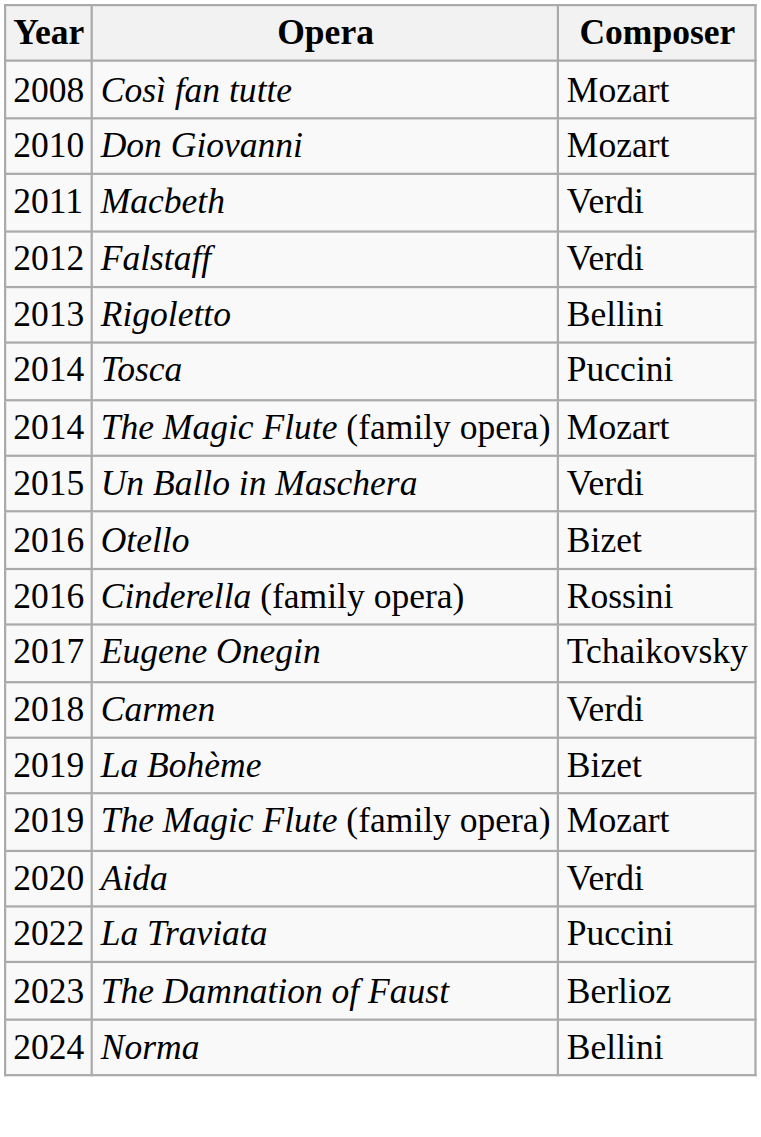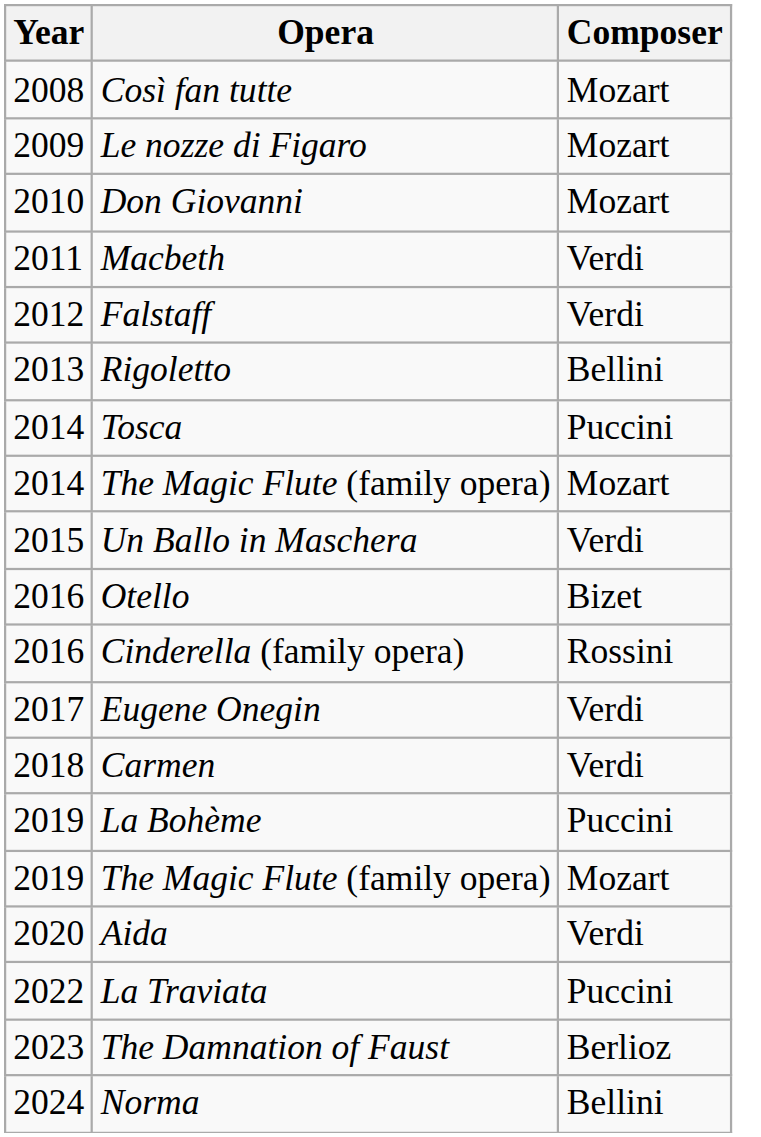+ row: 2009 | Le nozze di Figaro | Mozart
Eugene Onegin | Composer: Tchaikovsky -> Verdi
La Bohème | Composer: Bizet -> Puccini
